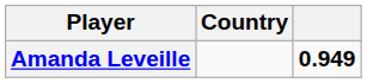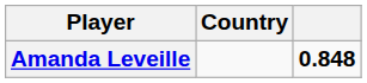Amanda Leveille | column 3: 0.949 -> 0.848
